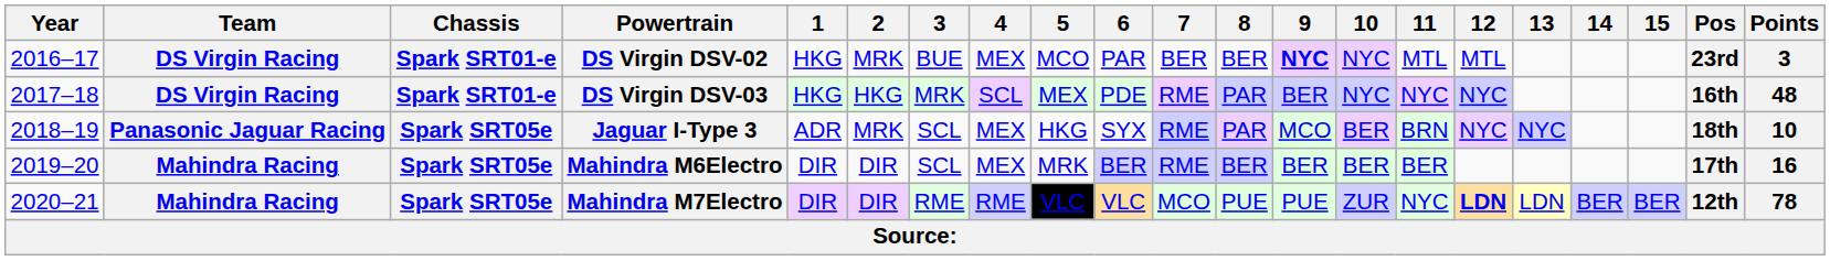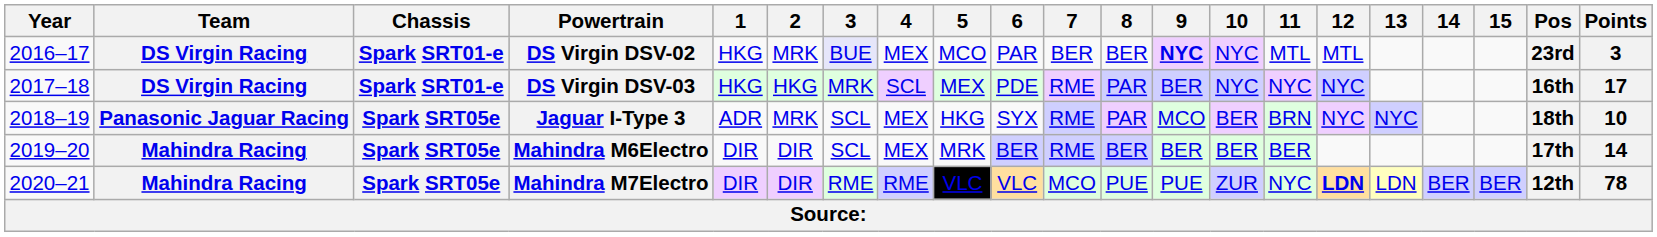DS Virgin DSV-02 | 3: no background -> lavender background
DS Virgin DSV-03 | Points: 48 -> 17
Mahindra M6Electro | Points: 16 -> 14
